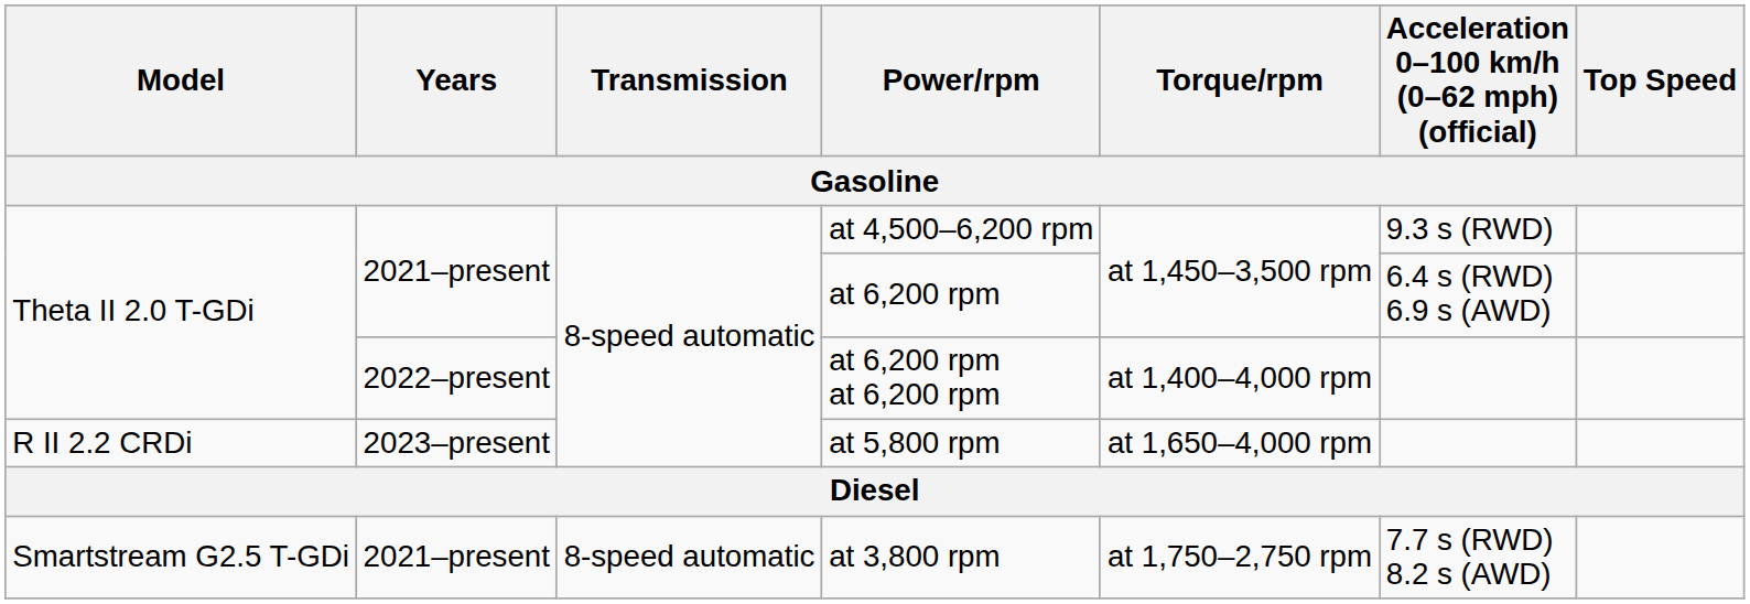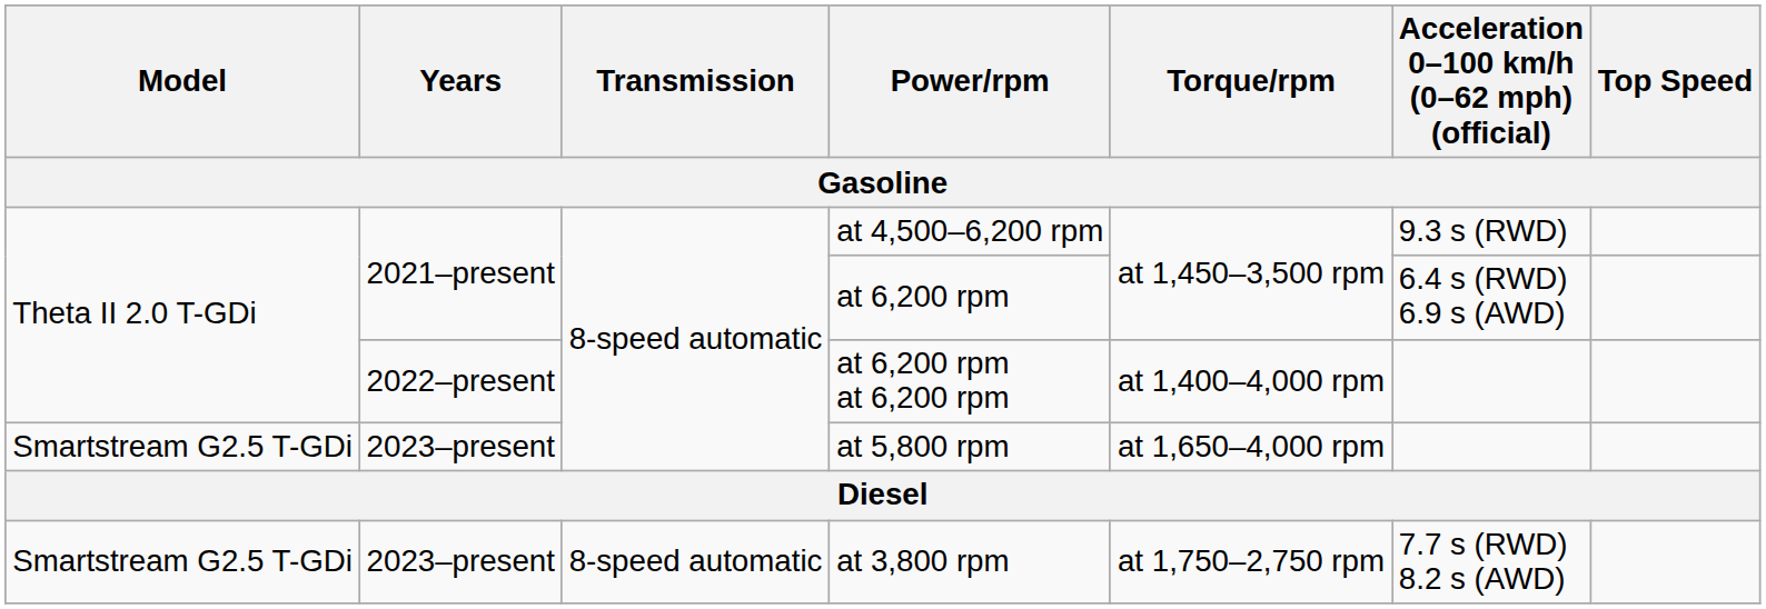at 5,800 rpm | Model: R II 2.2 CRDi -> Smartstream G2.5 T-GDi
at 3,800 rpm | Years: 2021–present -> 2023–present
